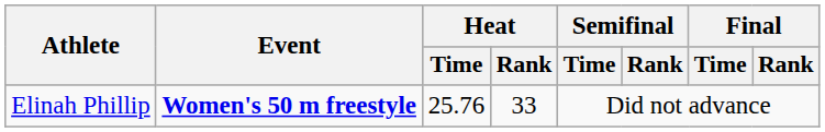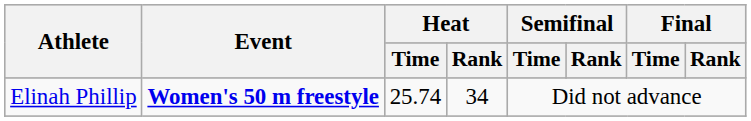Elinah Phillip | Heat / Time: 25.76 -> 25.74
Elinah Phillip | Heat / Rank: 33 -> 34
